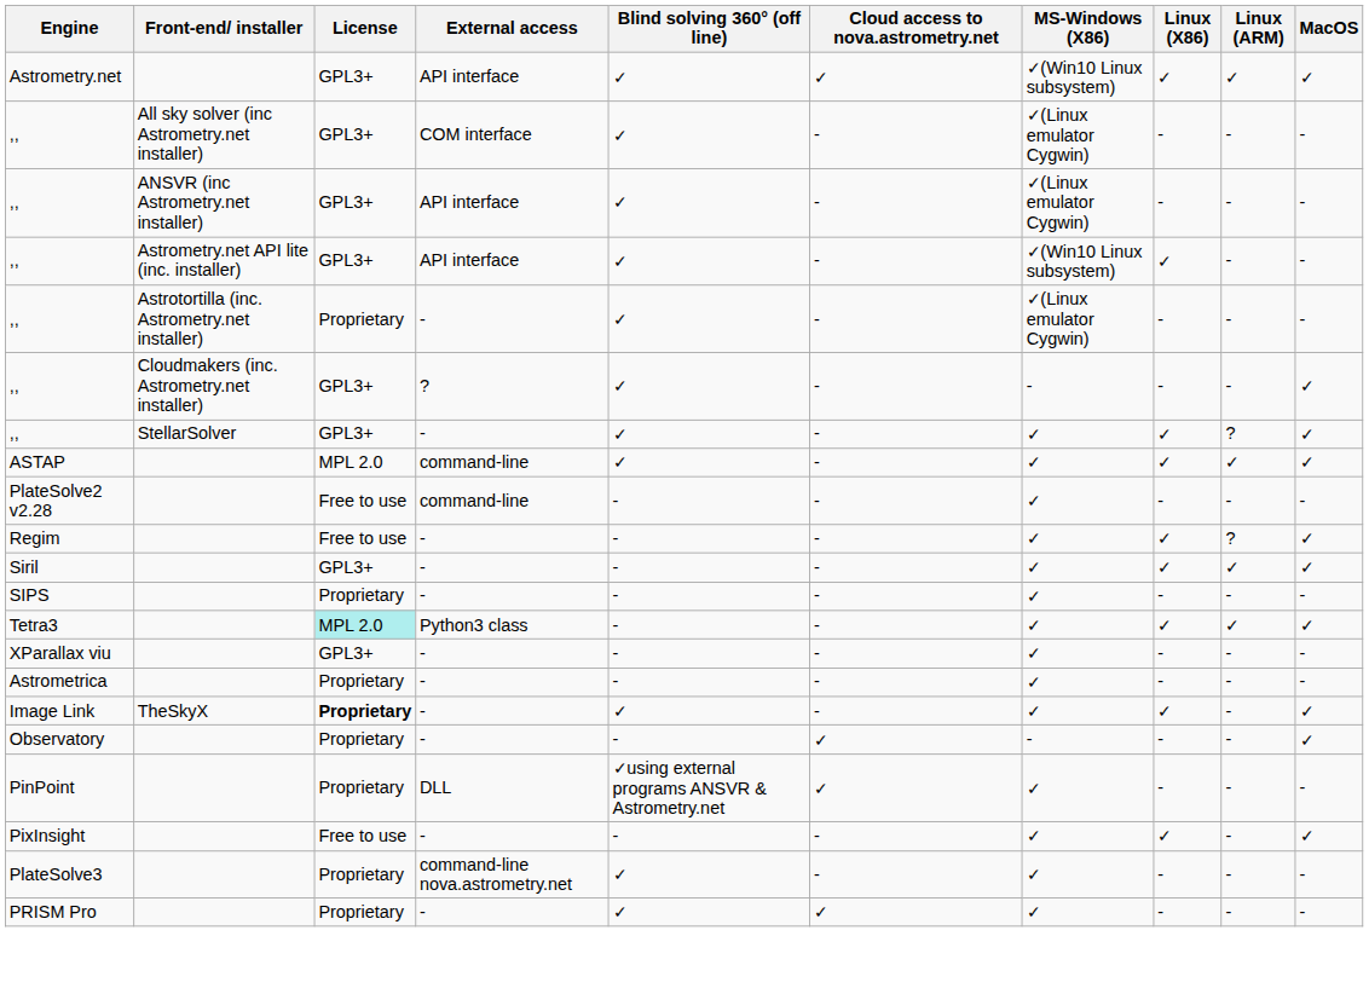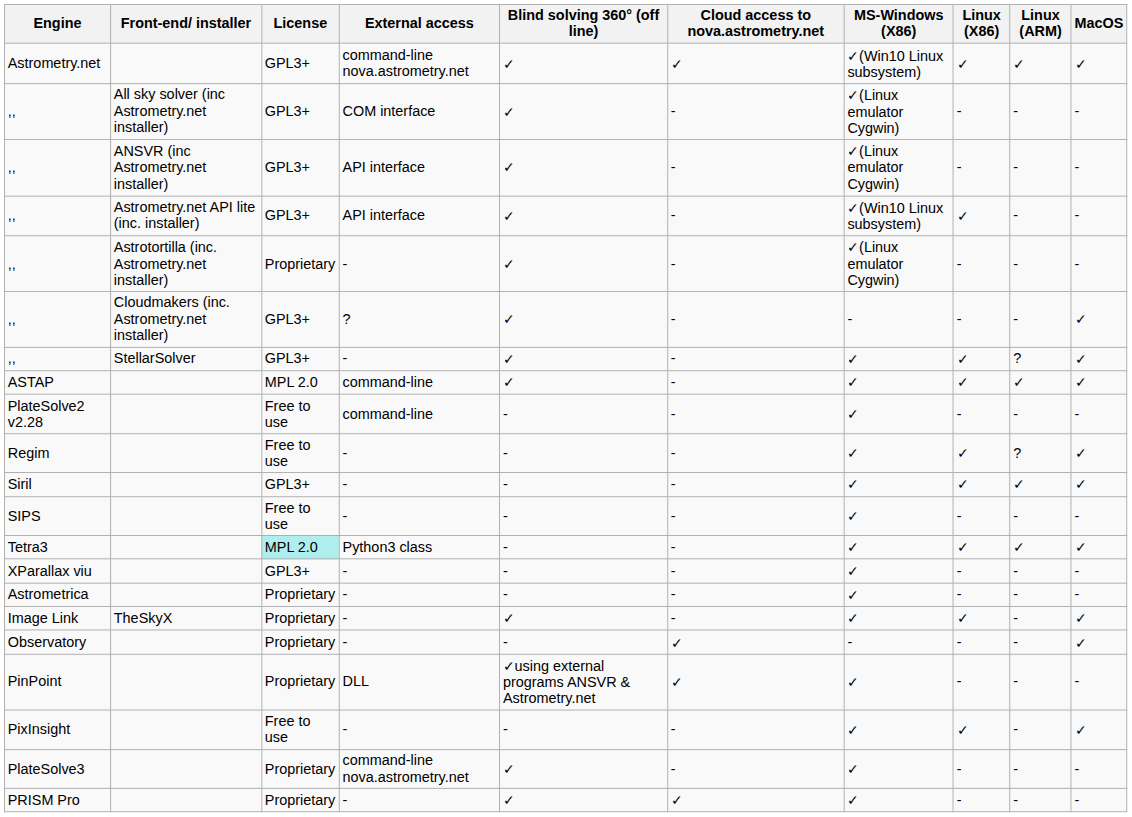Astrometry.net | External access: API interface -> command-line nova.astrometry.net
SIPS | License: Proprietary -> Free to use
Image Link | License: bold -> normal
